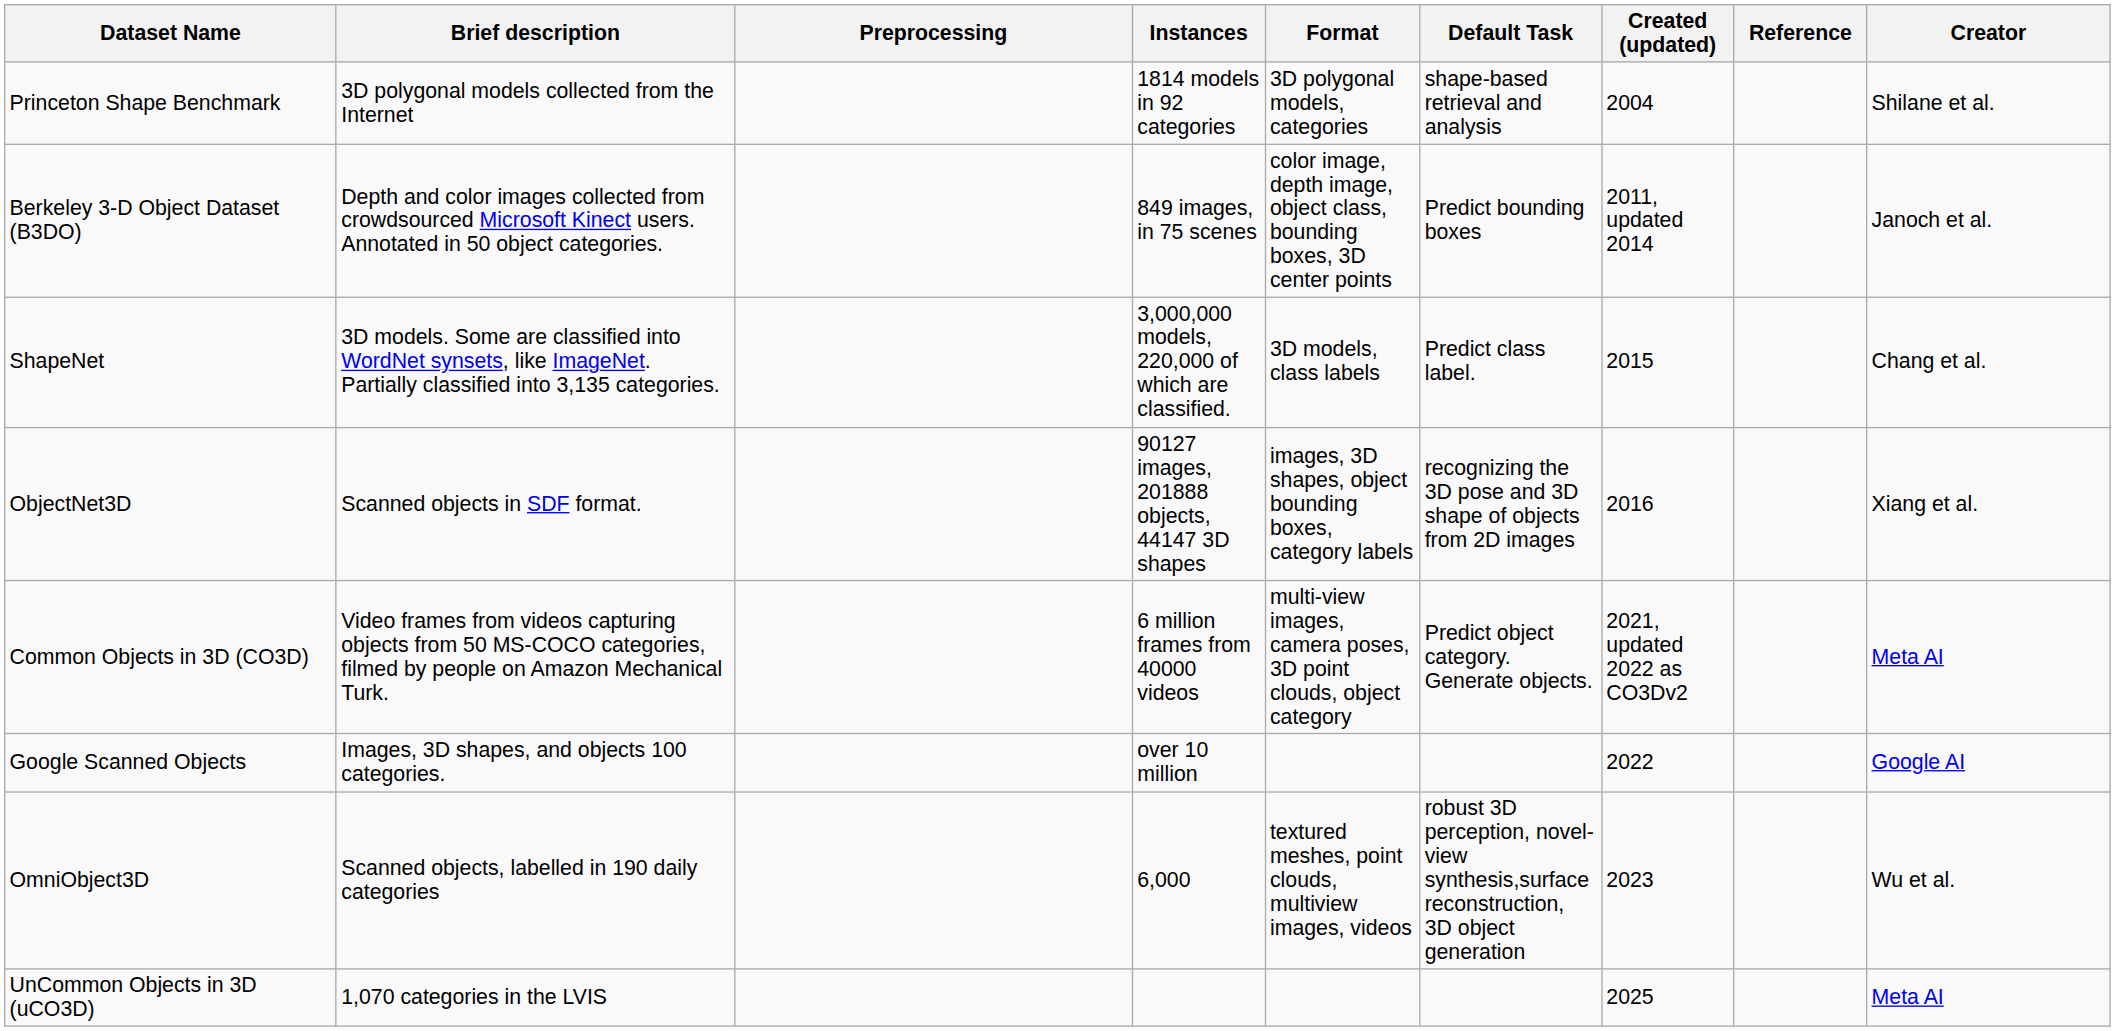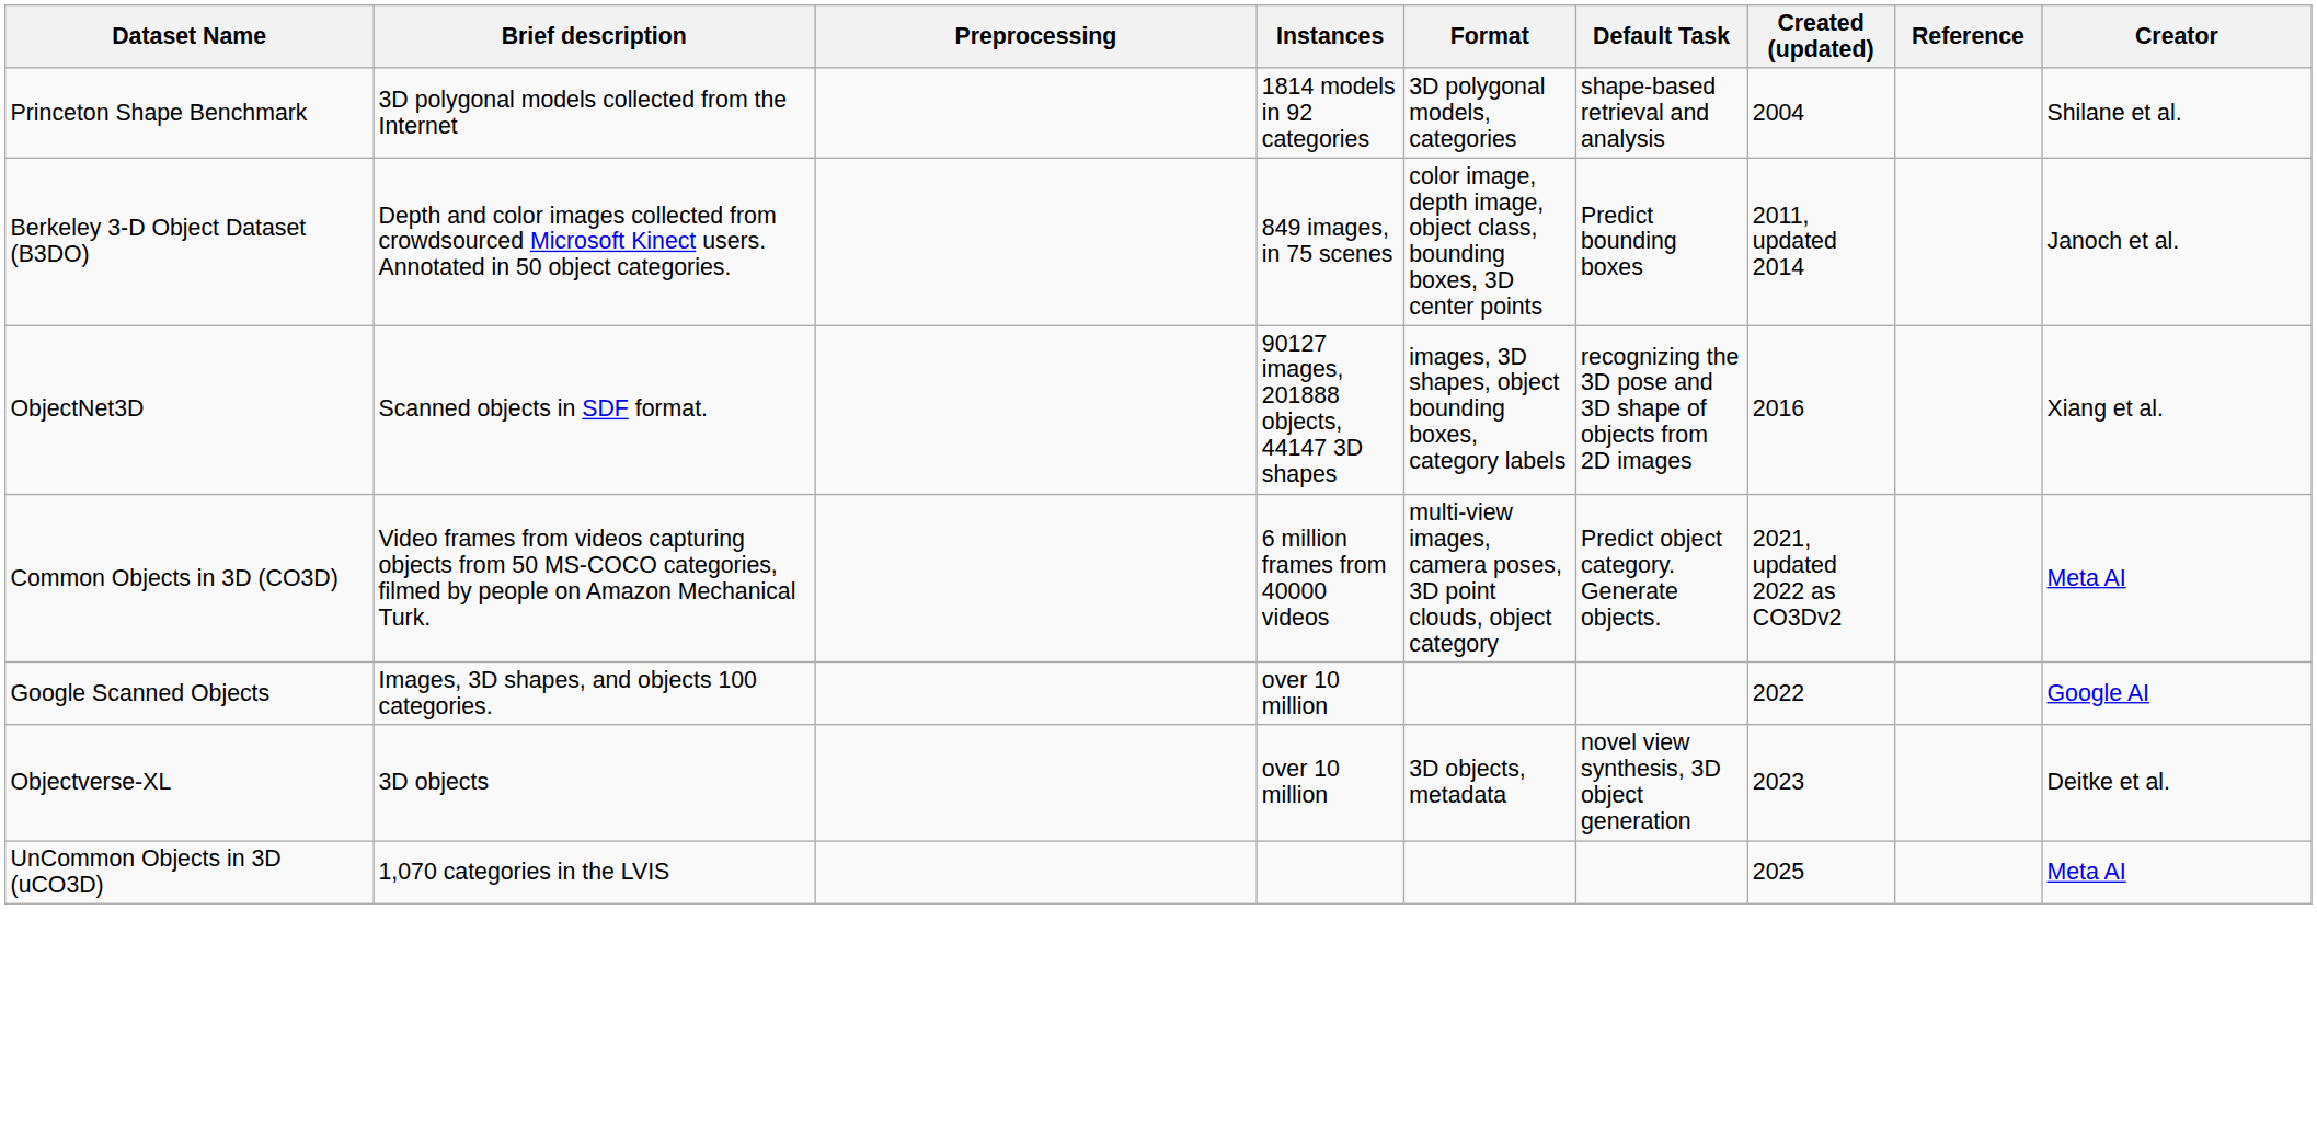- row: ShapeNet | 3D models. Some are classified into WordNet synsets, like ImageNet. Partially classified into 3,135 categories. | 3,000,000 models, 220,000 of which are classified. | 3D models, class labels | Predict class label. | 2015 | Chang et al.
+ row: Objectverse-XL | 3D objects | over 10 million | 3D objects, metadata | novel view synthesis, 3D object generation | 2023 | Deitke et al.
- row: OmniObject3D | Scanned objects, labelled in 190 daily categories | 6,000 | textured meshes, point clouds, multiview images, videos | robust 3D perception, novel-view synthesis,surface reconstruction, 3D object generation | 2023 | Wu et al.
